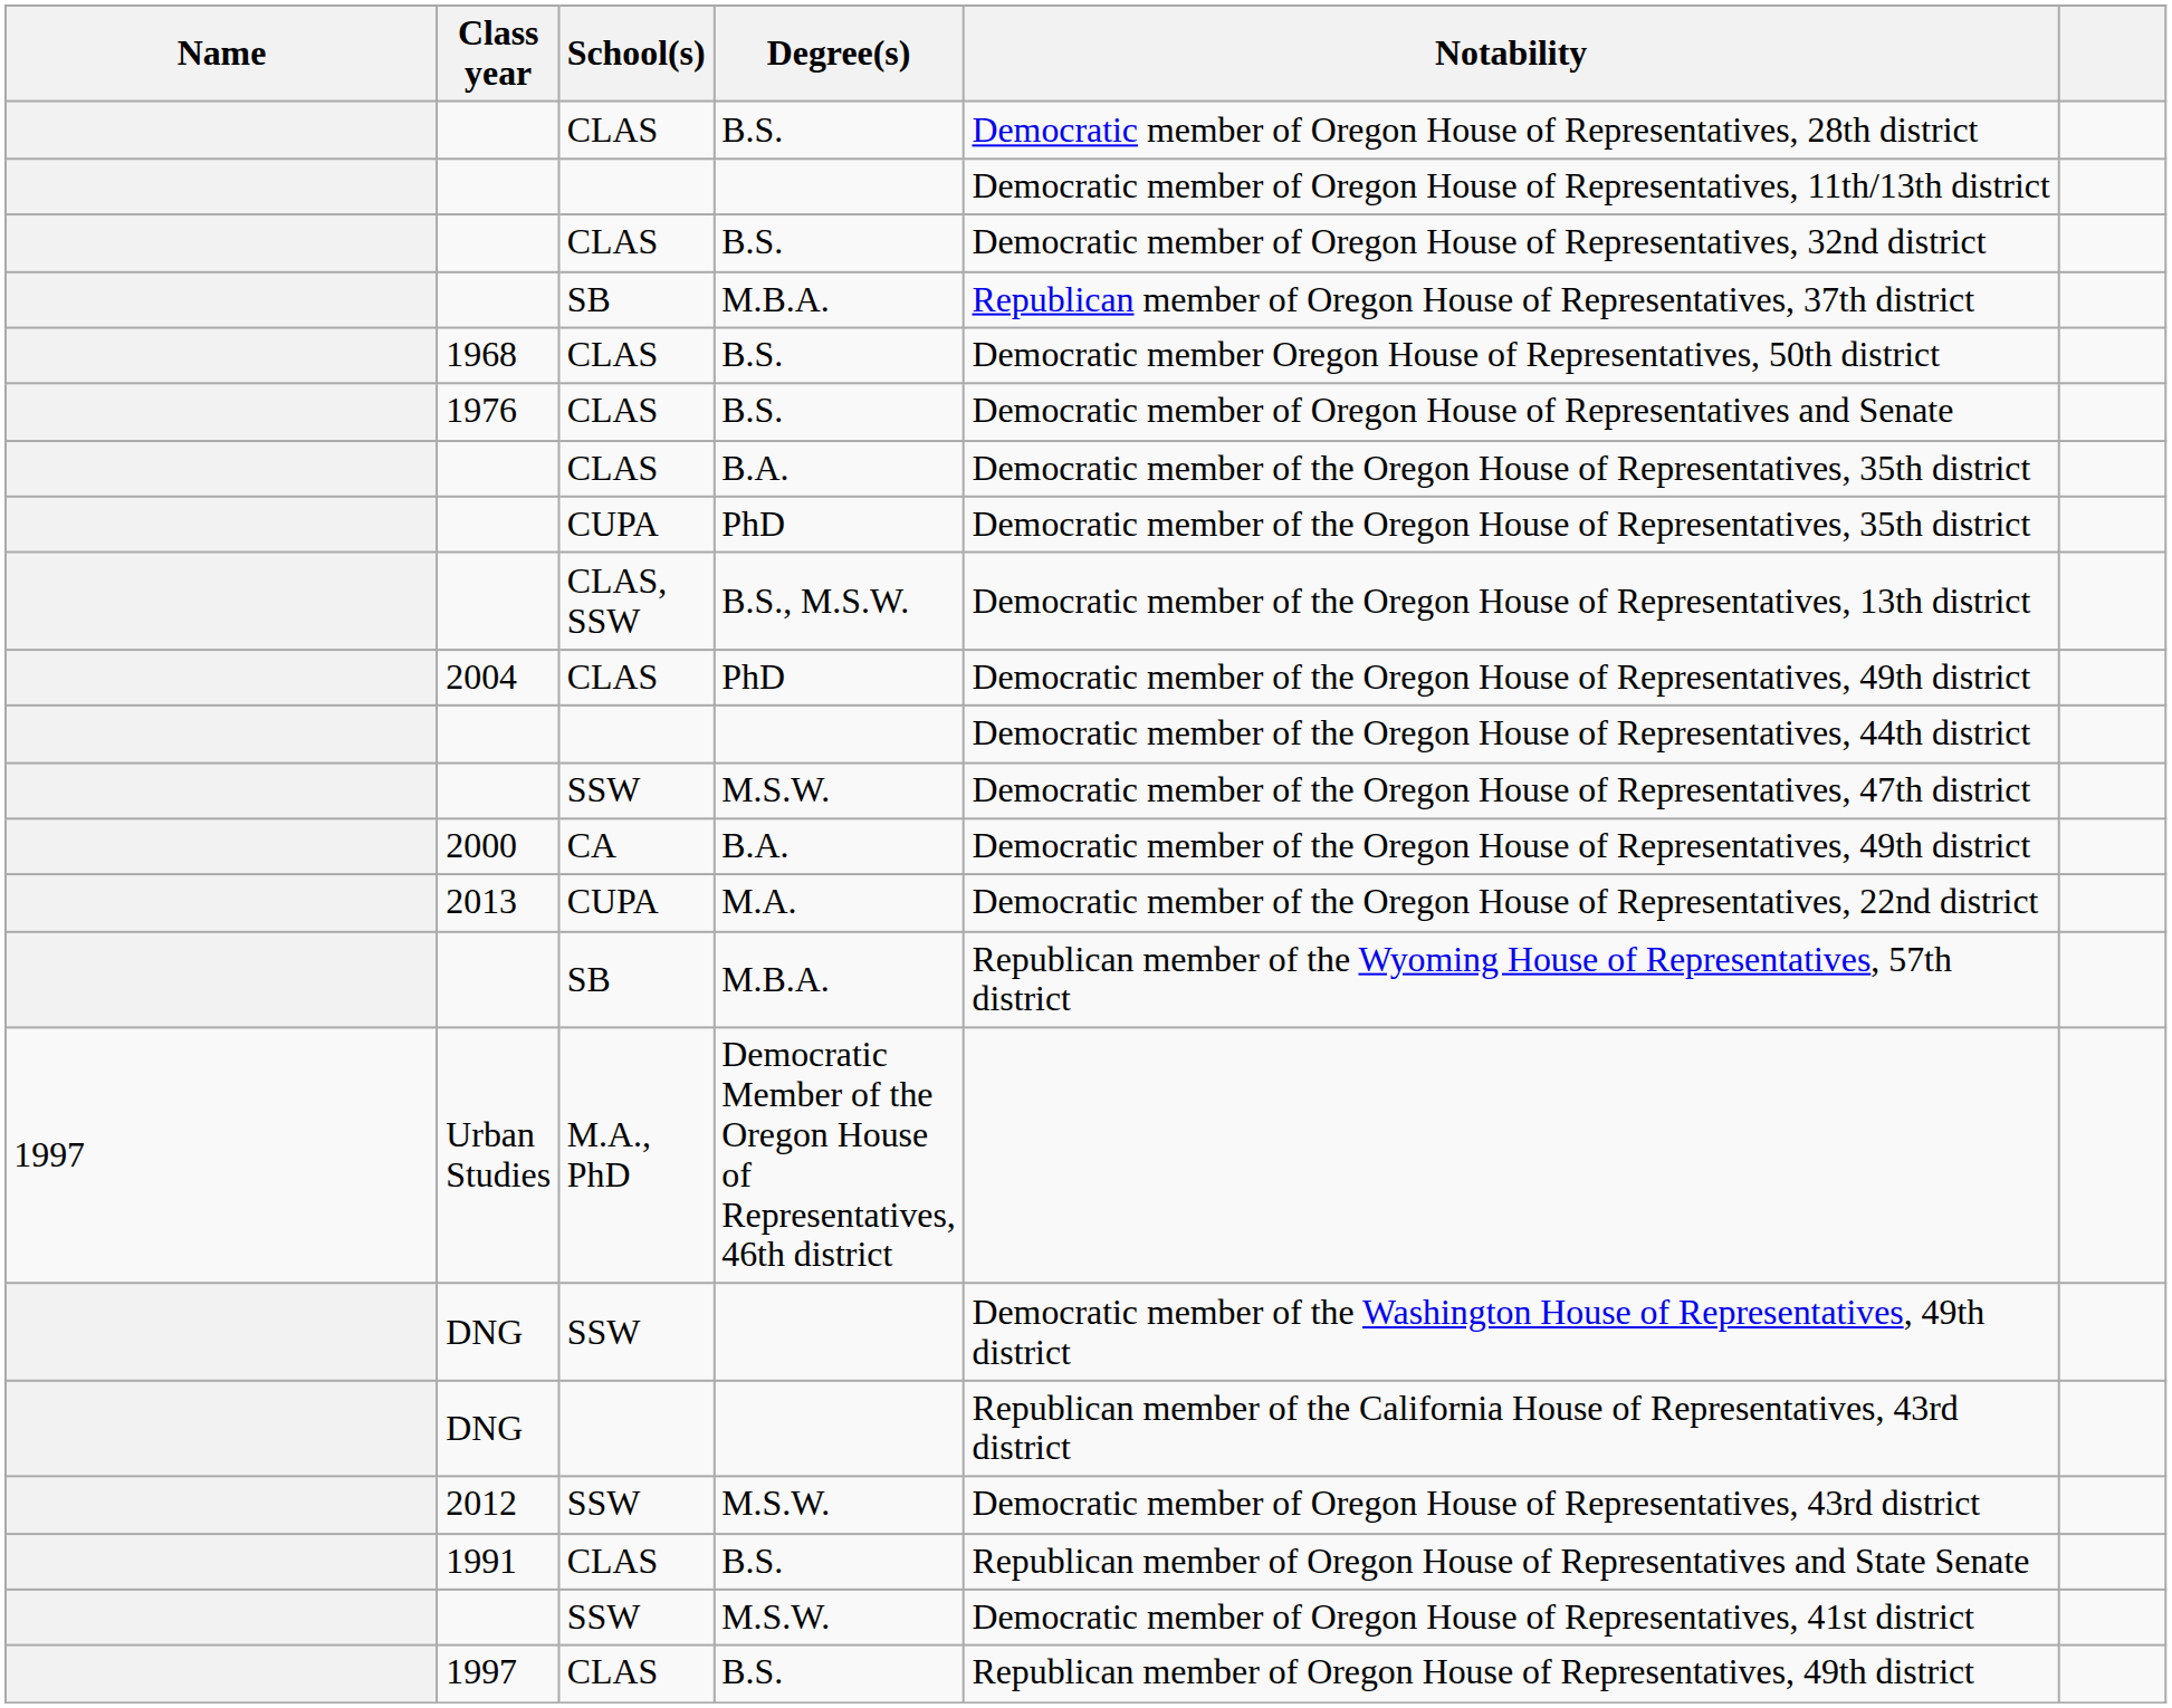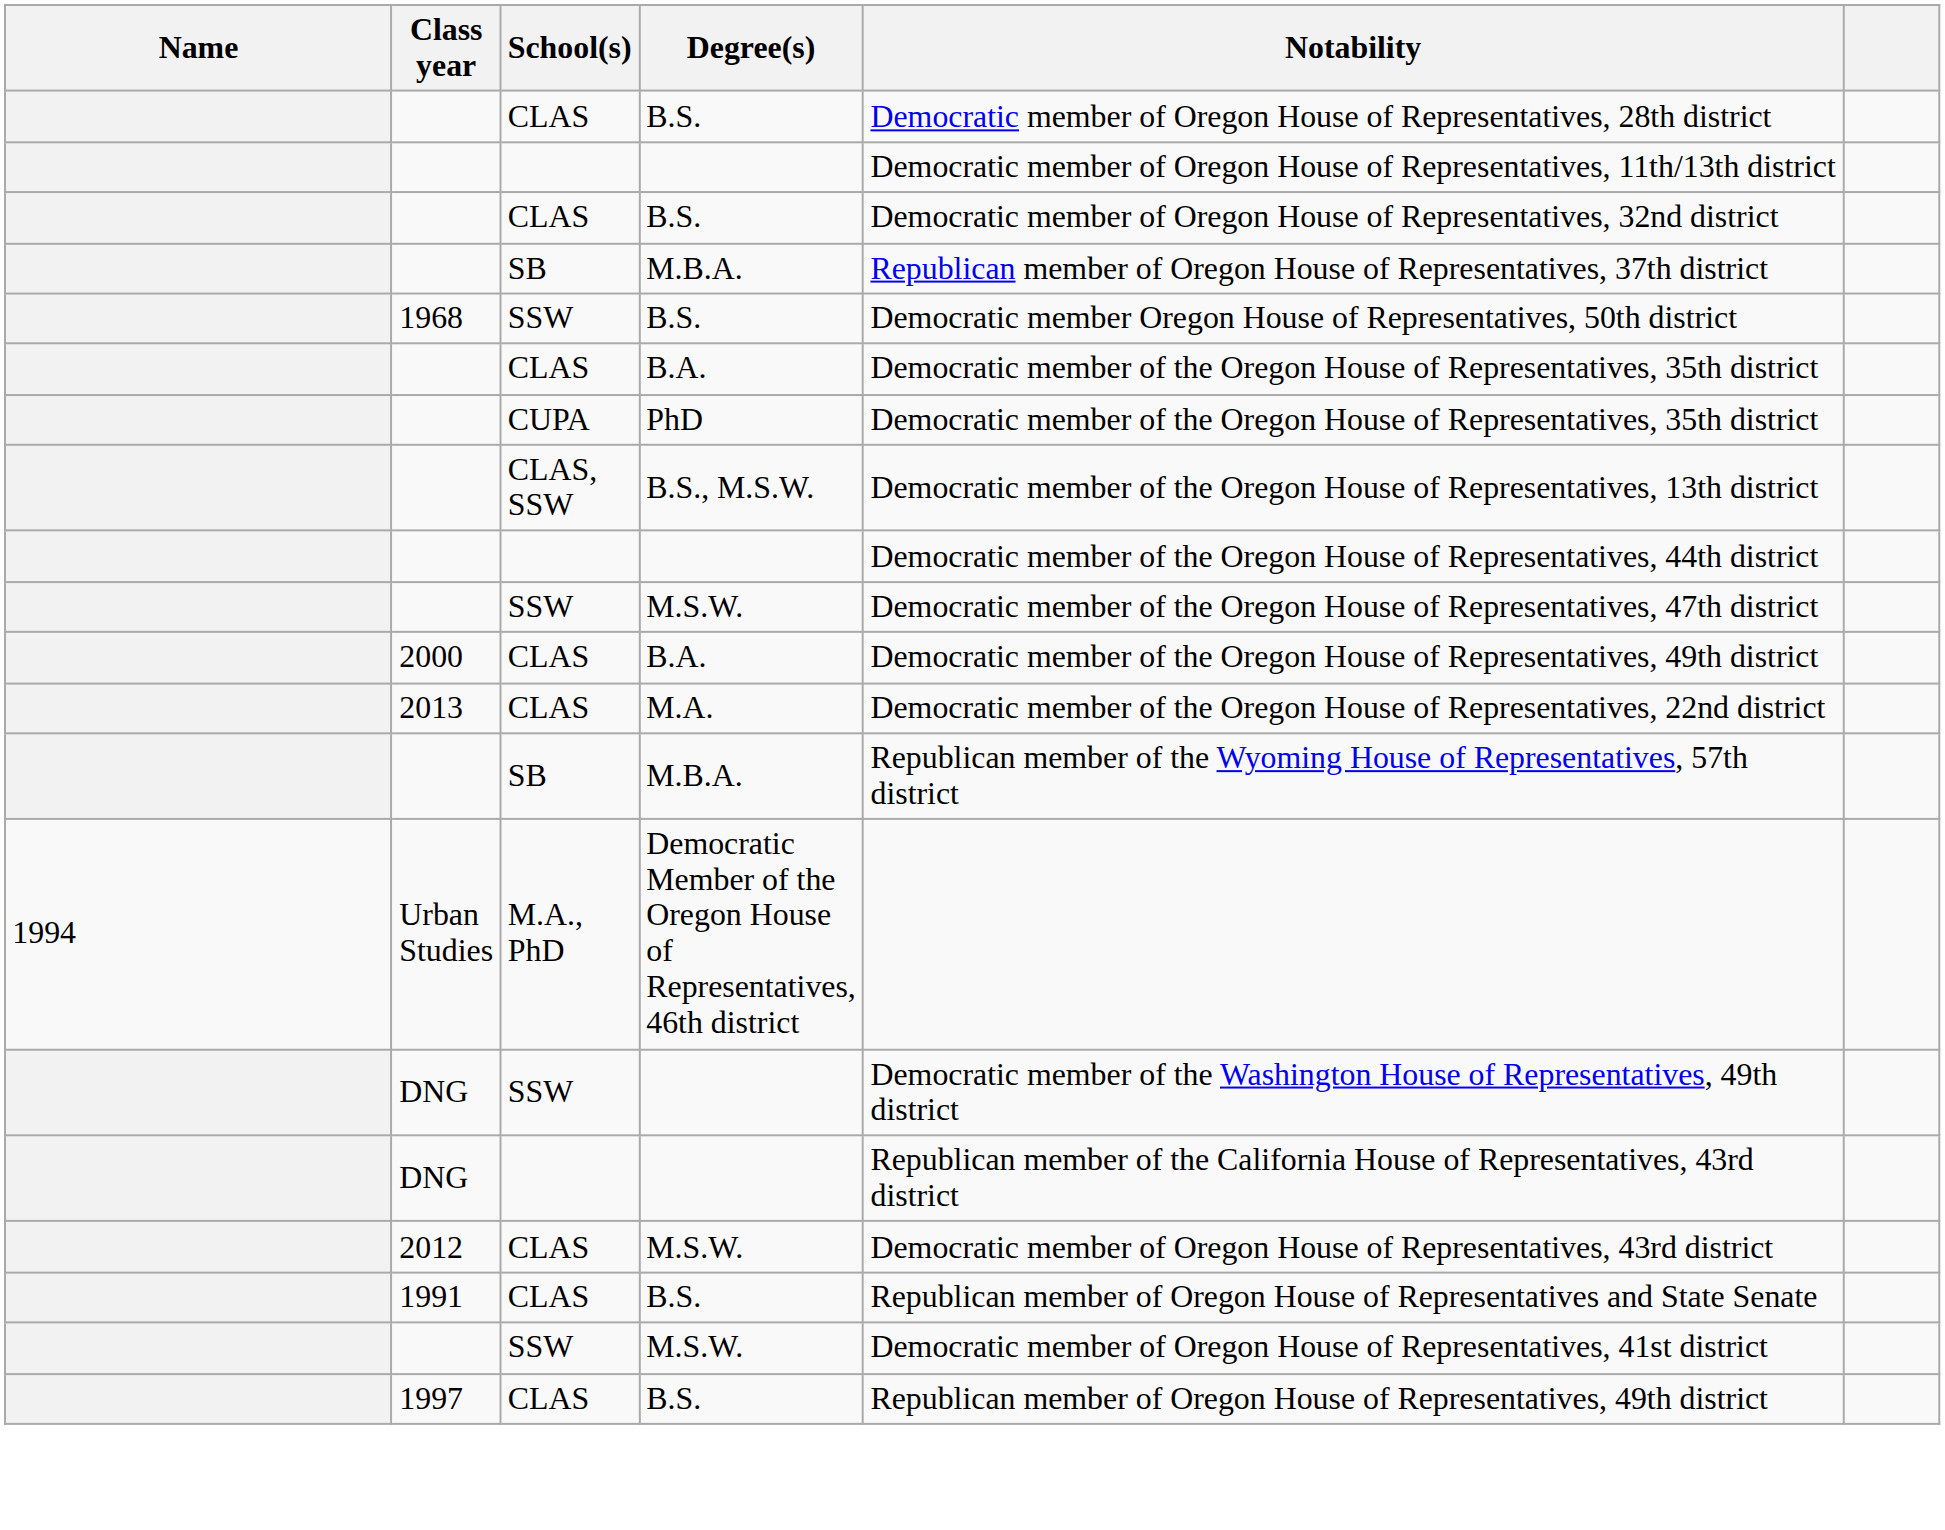1968 | School(s): CLAS -> SSW
- row: 1976 | CLAS | B.S. | Democratic member of Oregon House of Representatives and Senate
- row: 2004 | CLAS | PhD | Democratic member of the Oregon House of Representatives, 49th district
2000 | School(s): CA -> CLAS
2013 | School(s): CUPA -> CLAS
Urban Studies | Name: 1997 -> 1994
2012 | School(s): SSW -> CLAS
